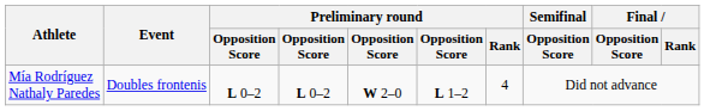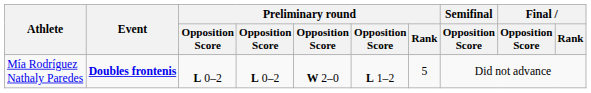Mía Rodríguez Nathaly Paredes | Event: normal -> bold
Mía Rodríguez Nathaly Paredes | Preliminary round / Rank: 4 -> 5
